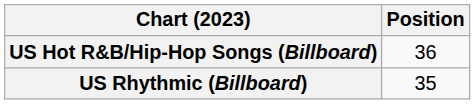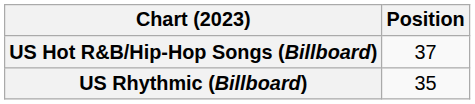US Hot R&B/Hip-Hop Songs (Billboard) | Position: 36 -> 37
